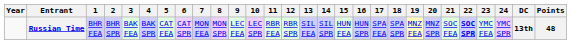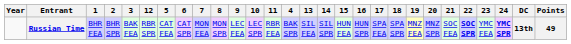columns swapped: 4 <-> 12
Russian Time | 24: normal -> bold
Russian Time | Points: 48 -> 49
